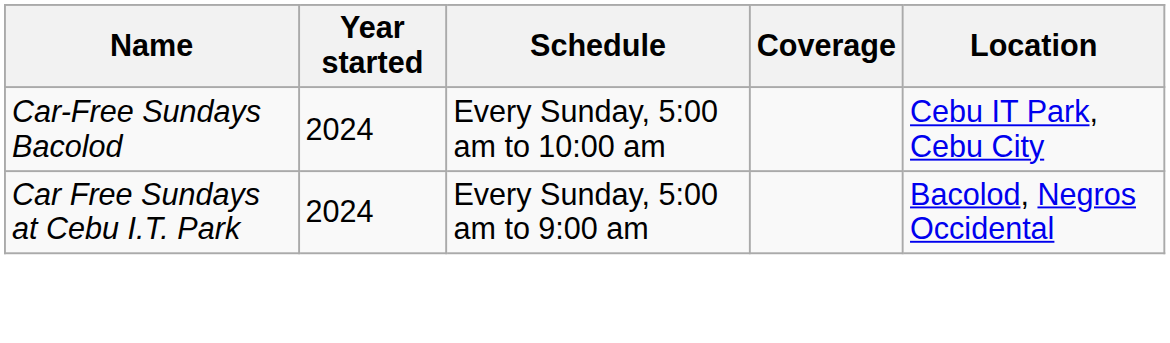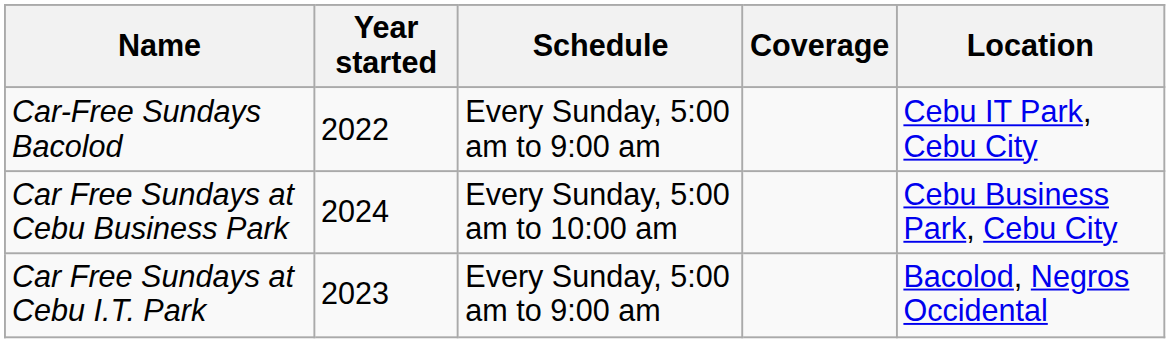Car-Free Sundays Bacolod | Year started: 2024 -> 2022
Car-Free Sundays Bacolod | Schedule: Every Sunday, 5:00 am to 10:00 am -> Every Sunday, 5:00 am to 9:00 am
+ row: Car Free Sundays at Cebu Business Park | 2024 | Every Sunday, 5:00 am to 10:00 am | Cebu Business Park, Cebu City
Car Free Sundays at Cebu I.T. Park | Year started: 2024 -> 2023
